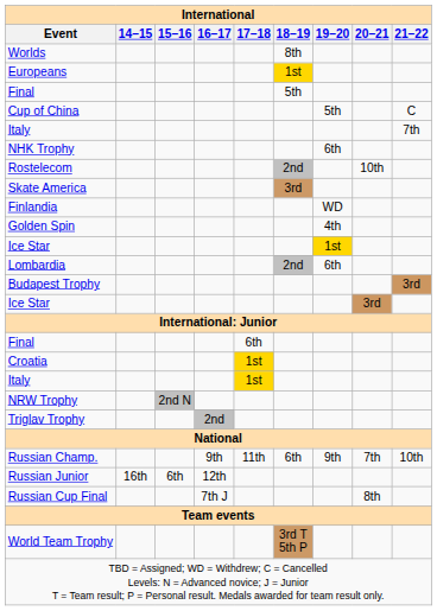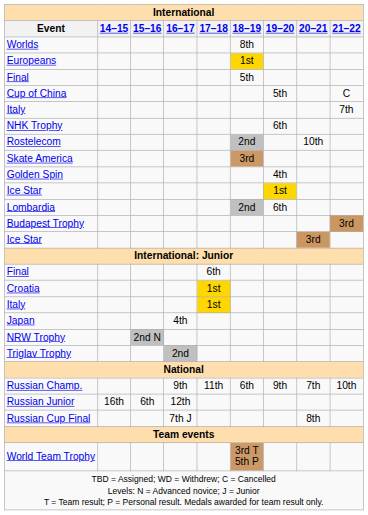- row: Finlandia | WD
+ row: Japan | 4th
